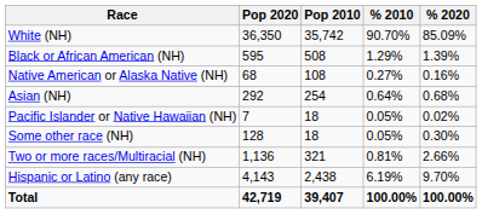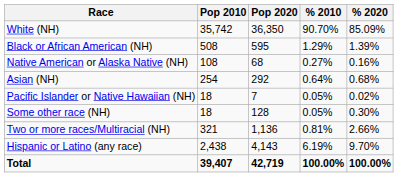columns swapped: Pop 2010 <-> Pop 2020
